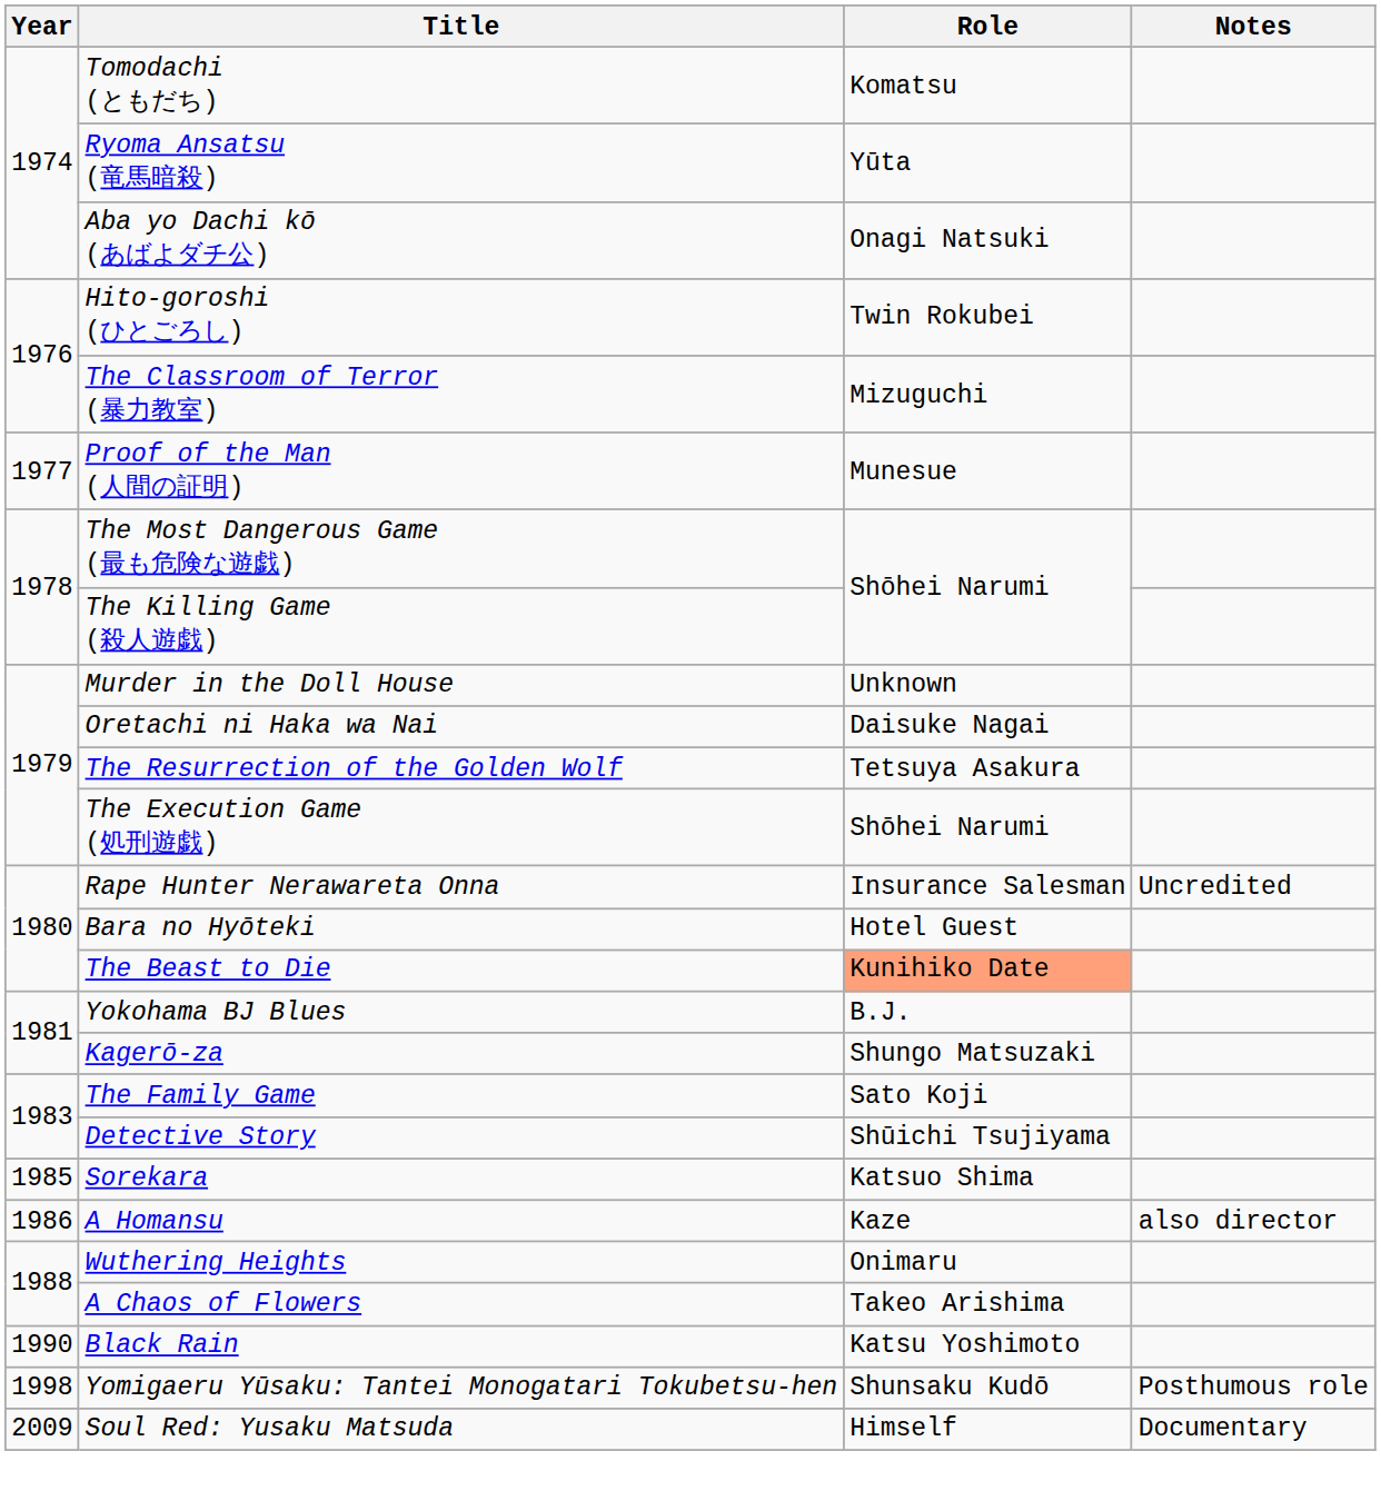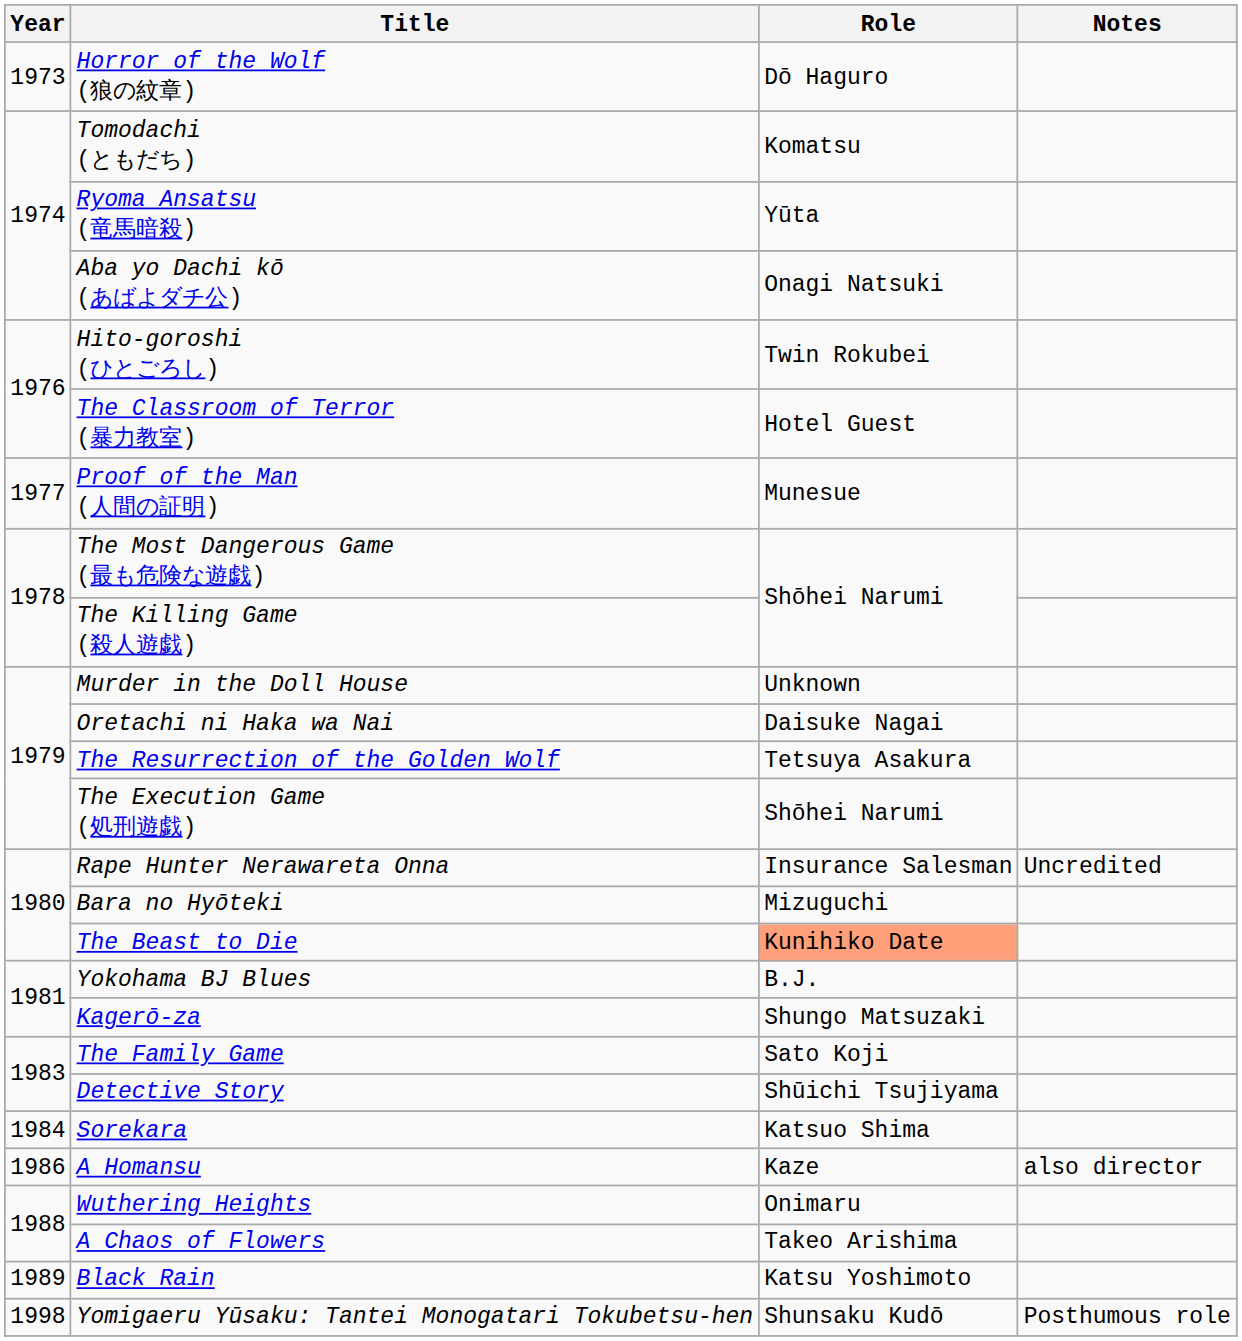+ row: 1973 | Horror of the Wolf (狼の紋章) | Dō Haguro
The Classroom of Terror (暴力教室) | Role: Mizuguchi -> Hotel Guest
Bara no Hyōteki | Role: Hotel Guest -> Mizuguchi
Sorekara | Year: 1985 -> 1984
Black Rain | Year: 1990 -> 1989
- row: 2009 | Soul Red: Yusaku Matsuda | Himself | Documentary
